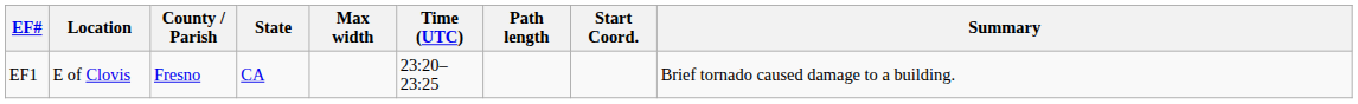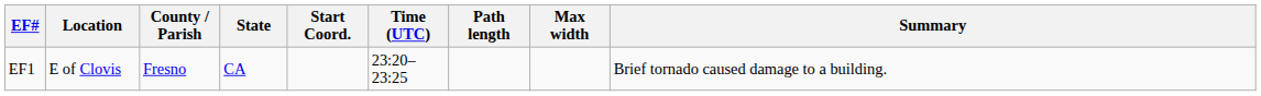columns swapped: Start Coord. <-> Max width
